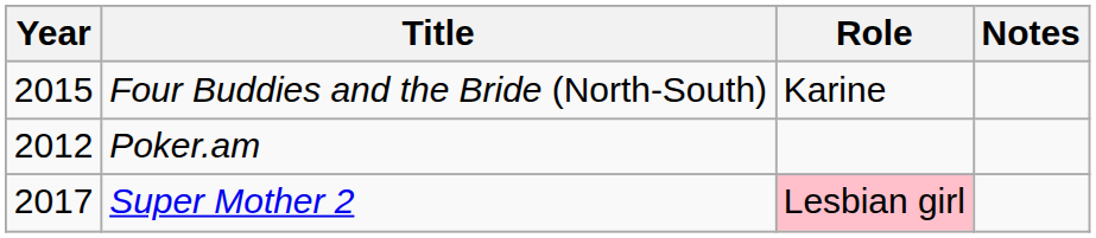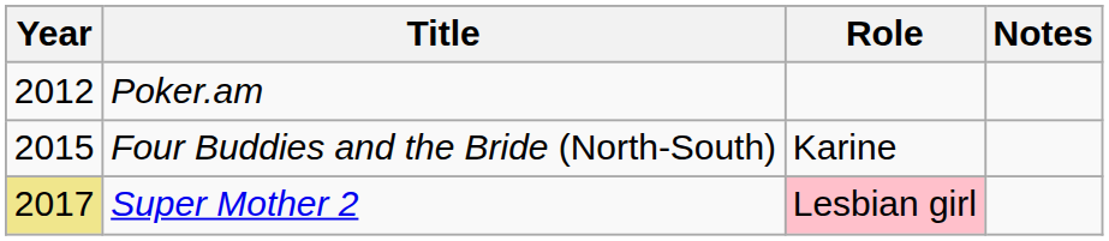rows swapped: Poker.am <-> Four Buddies and the Bride (North-South)
Super Mother 2 | Year: no background -> khaki background
